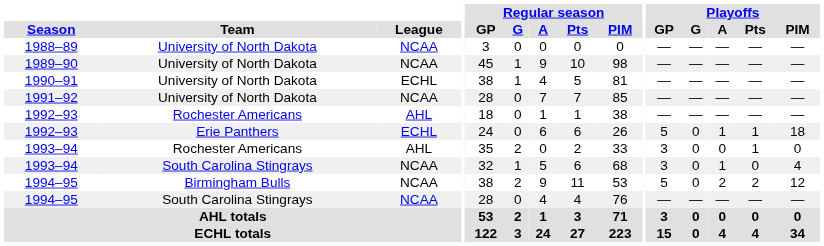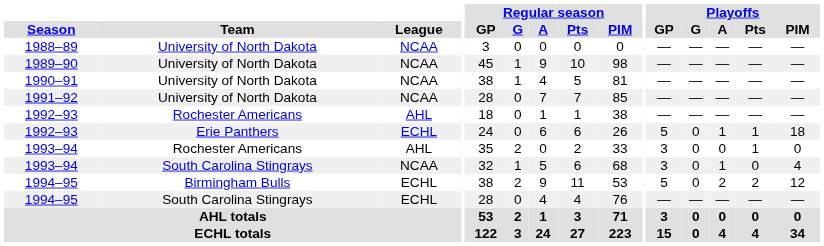1990–91 | League: ECHL -> NCAA
1994–95 / Birmingham Bulls | League: NCAA -> ECHL
1994–95 / South Carolina Stingrays | League: NCAA -> ECHL
